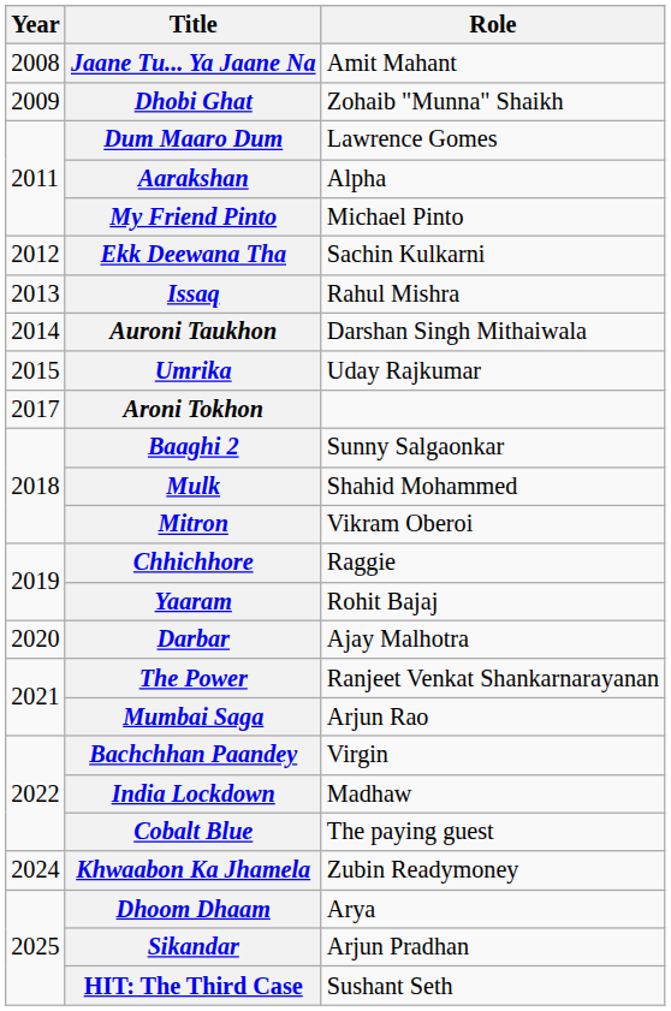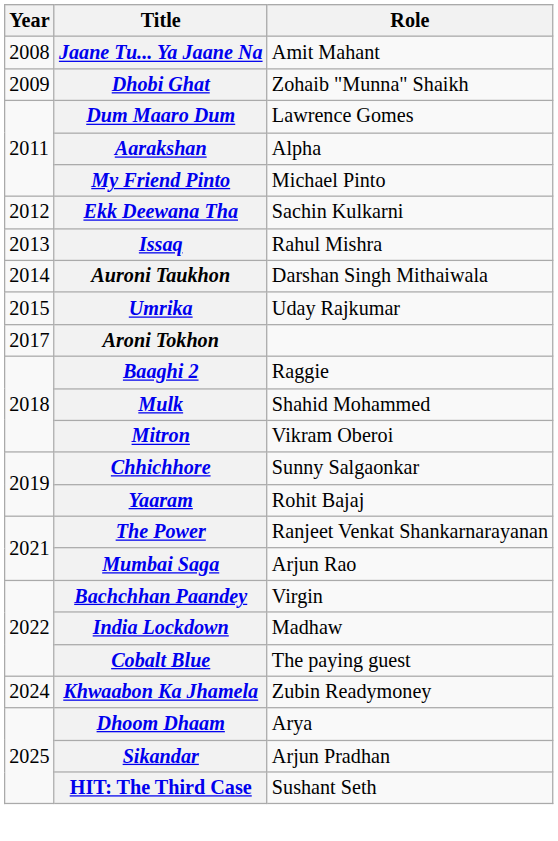Baaghi 2 | Role: Sunny Salgaonkar -> Raggie
Chhichhore | Role: Raggie -> Sunny Salgaonkar
- row: 2020 | Darbar | Ajay Malhotra
